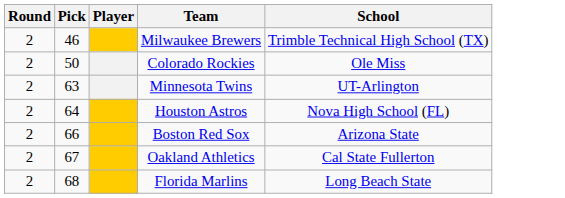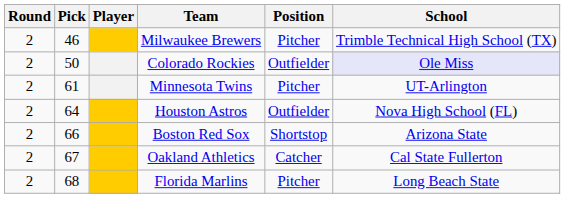+ column: Position | Pitcher | Outfielder | Pitcher | Outfielder | Shortstop | Catcher | Pitcher
Colorado Rockies | School: no background -> lavender background
Minnesota Twins | Pick: 63 -> 61
